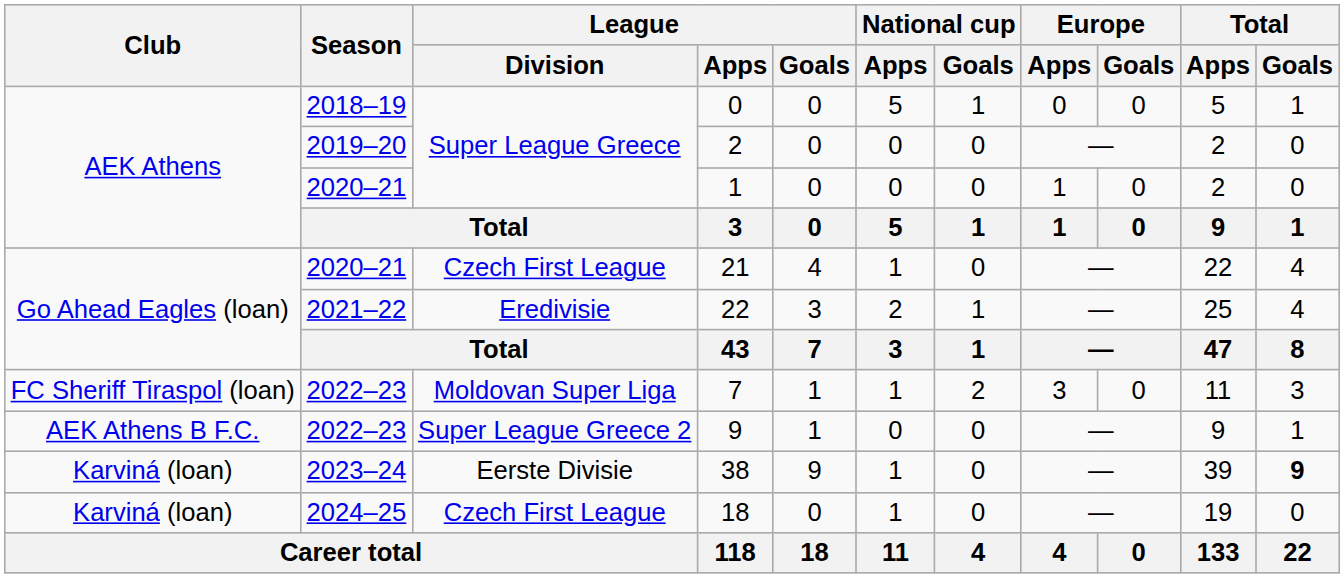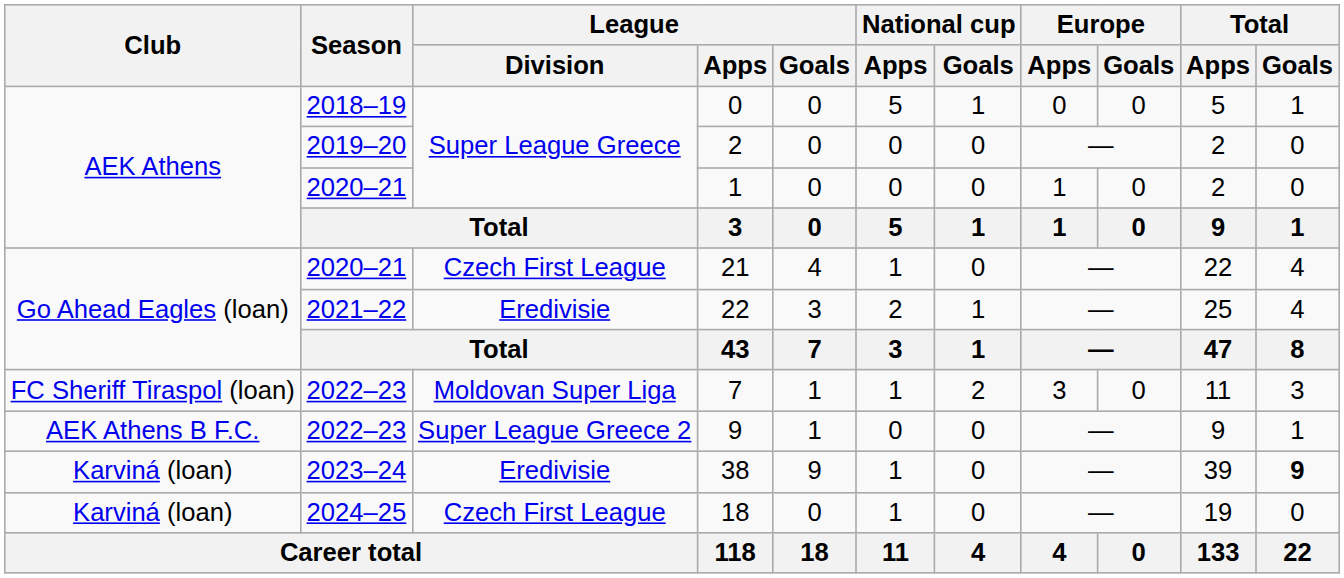38 | League / Division: Eerste Divisie -> Eredivisie
